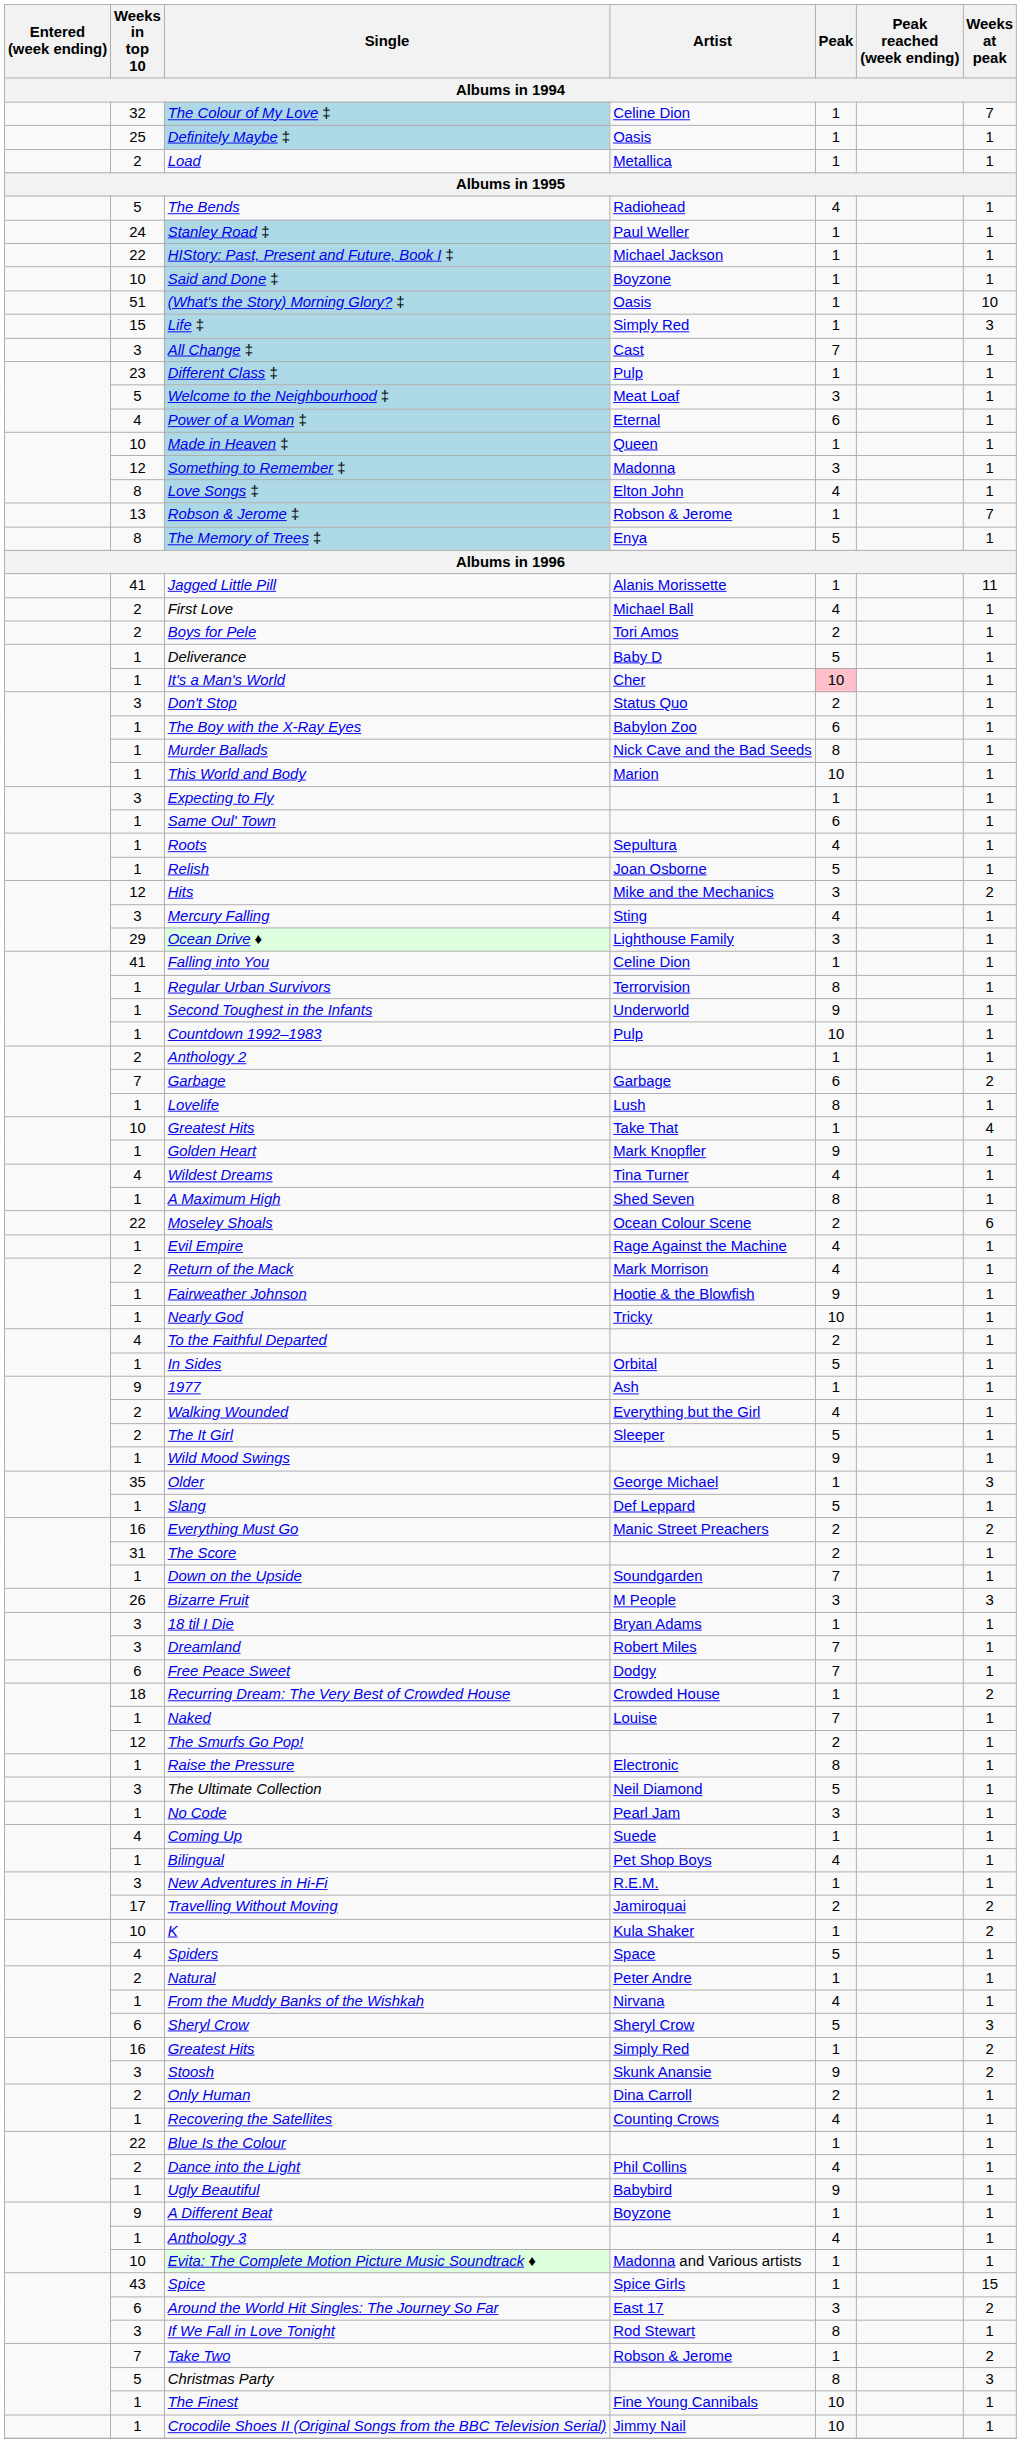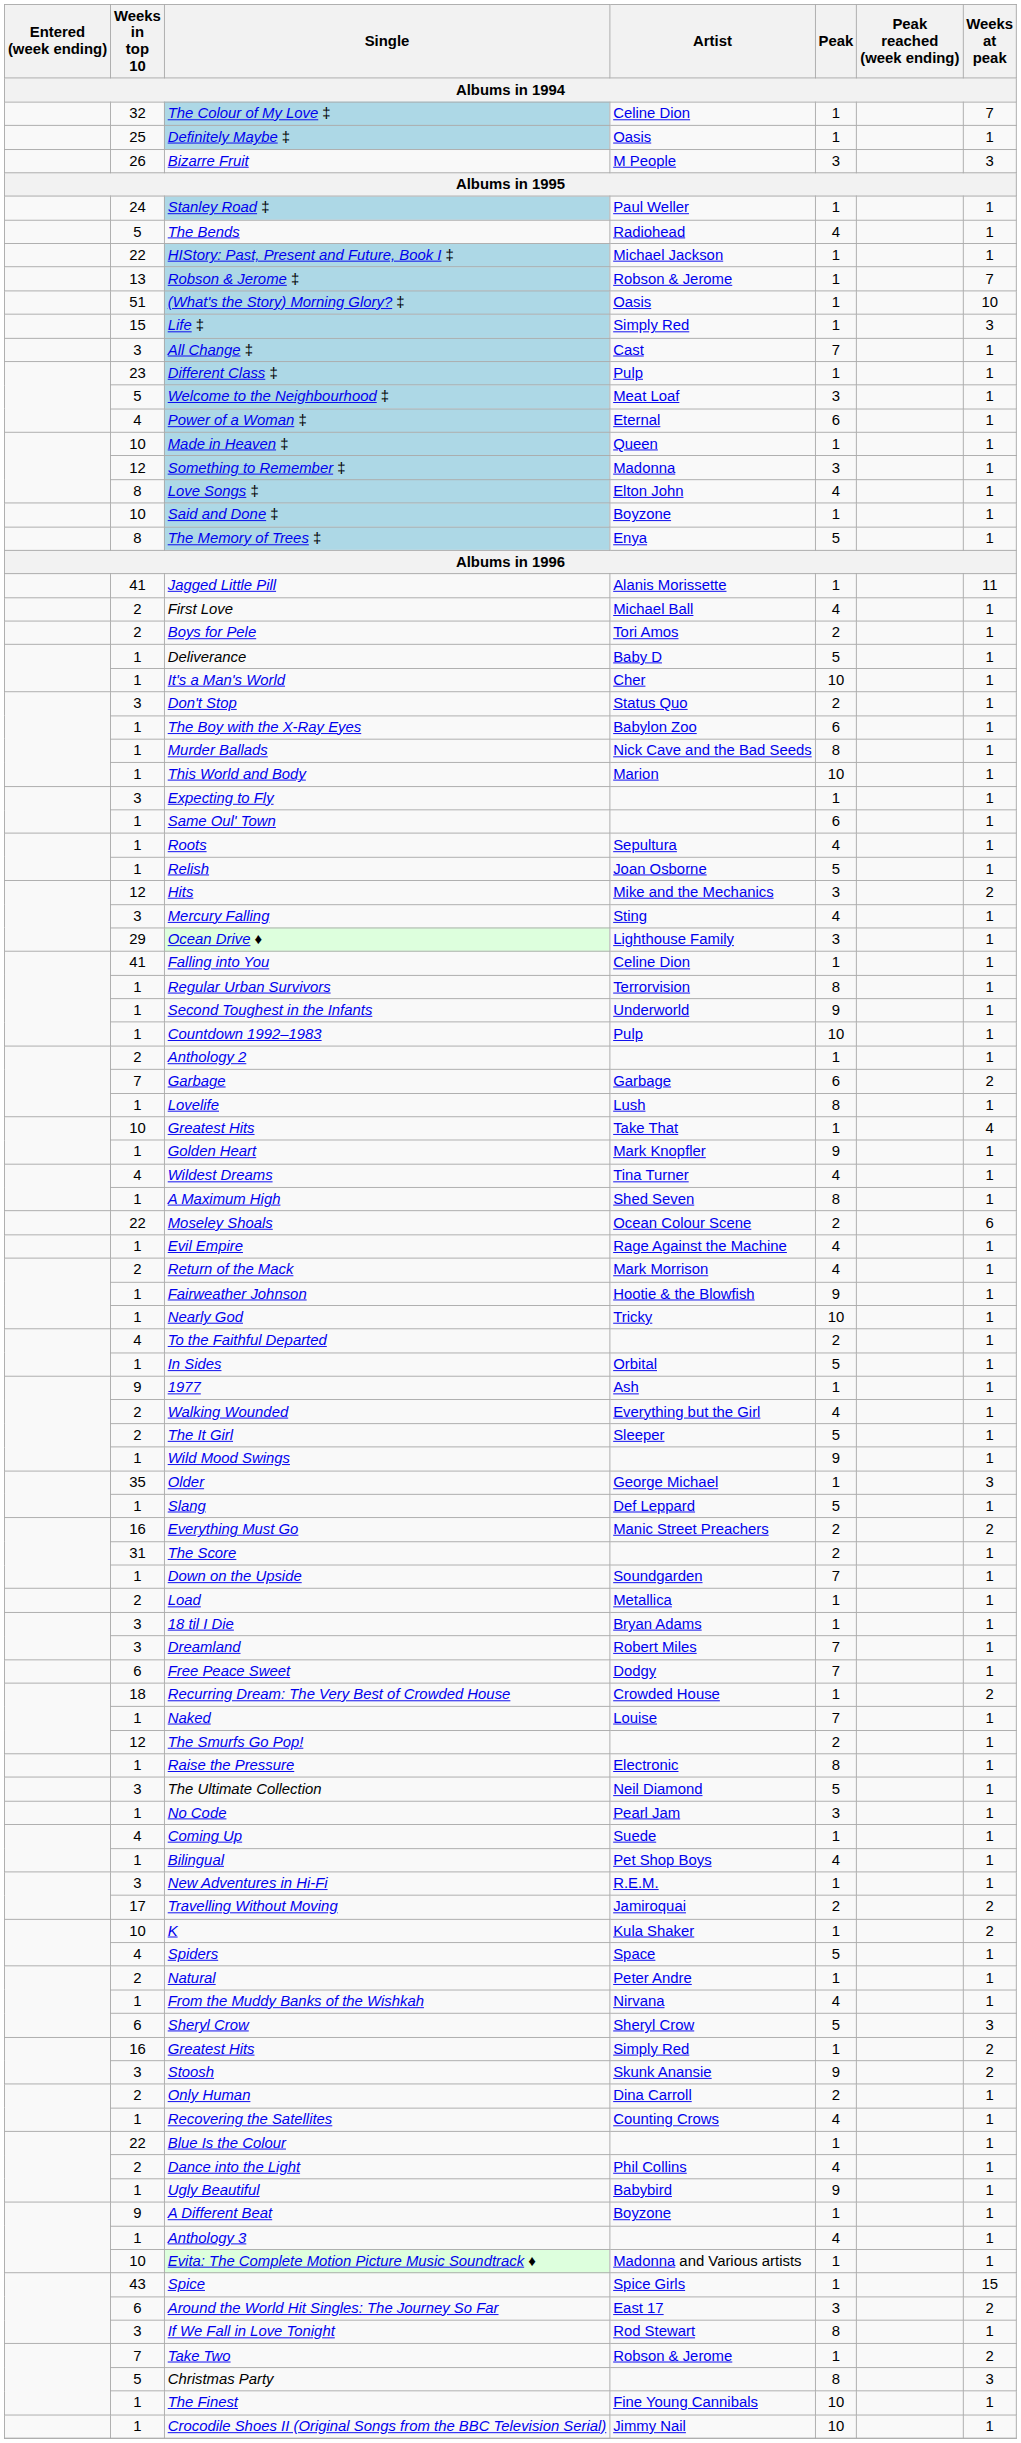rows swapped: Bizarre Fruit <-> Load
rows swapped: The Bends <-> Stanley Road ‡
rows swapped: Said and Done ‡ <-> Robson & Jerome ‡
It's a Man's World | Peak: pink background -> no background
